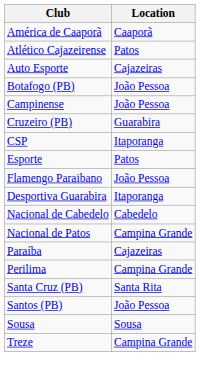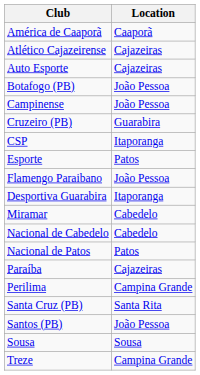Atlético Cajazeirense | Location: Patos -> Cajazeiras
+ row: Miramar | Cabedelo
Nacional de Patos | Location: Campina Grande -> Patos
